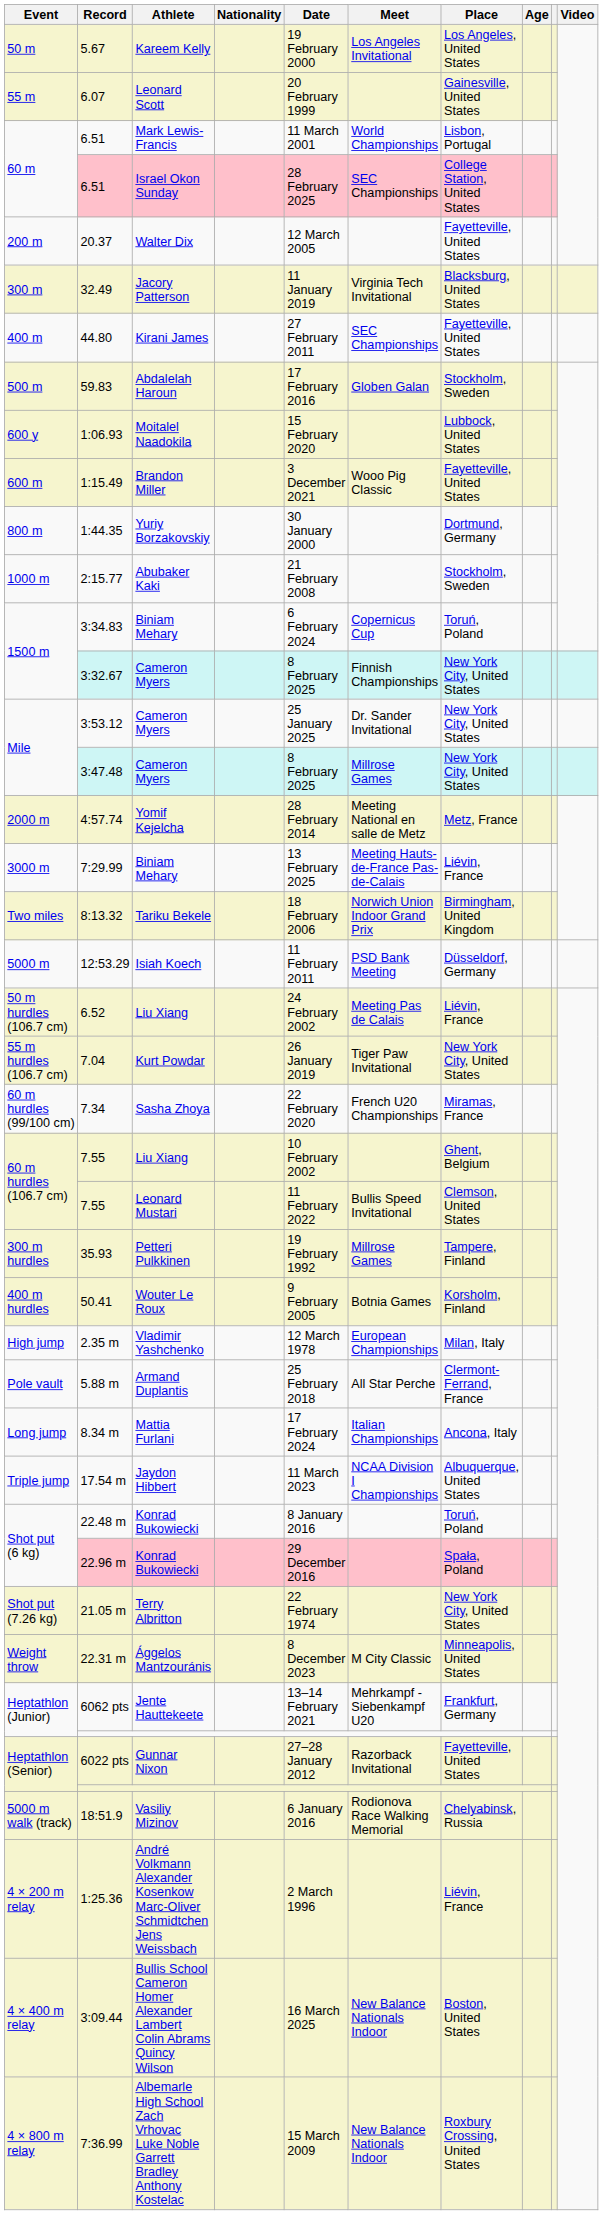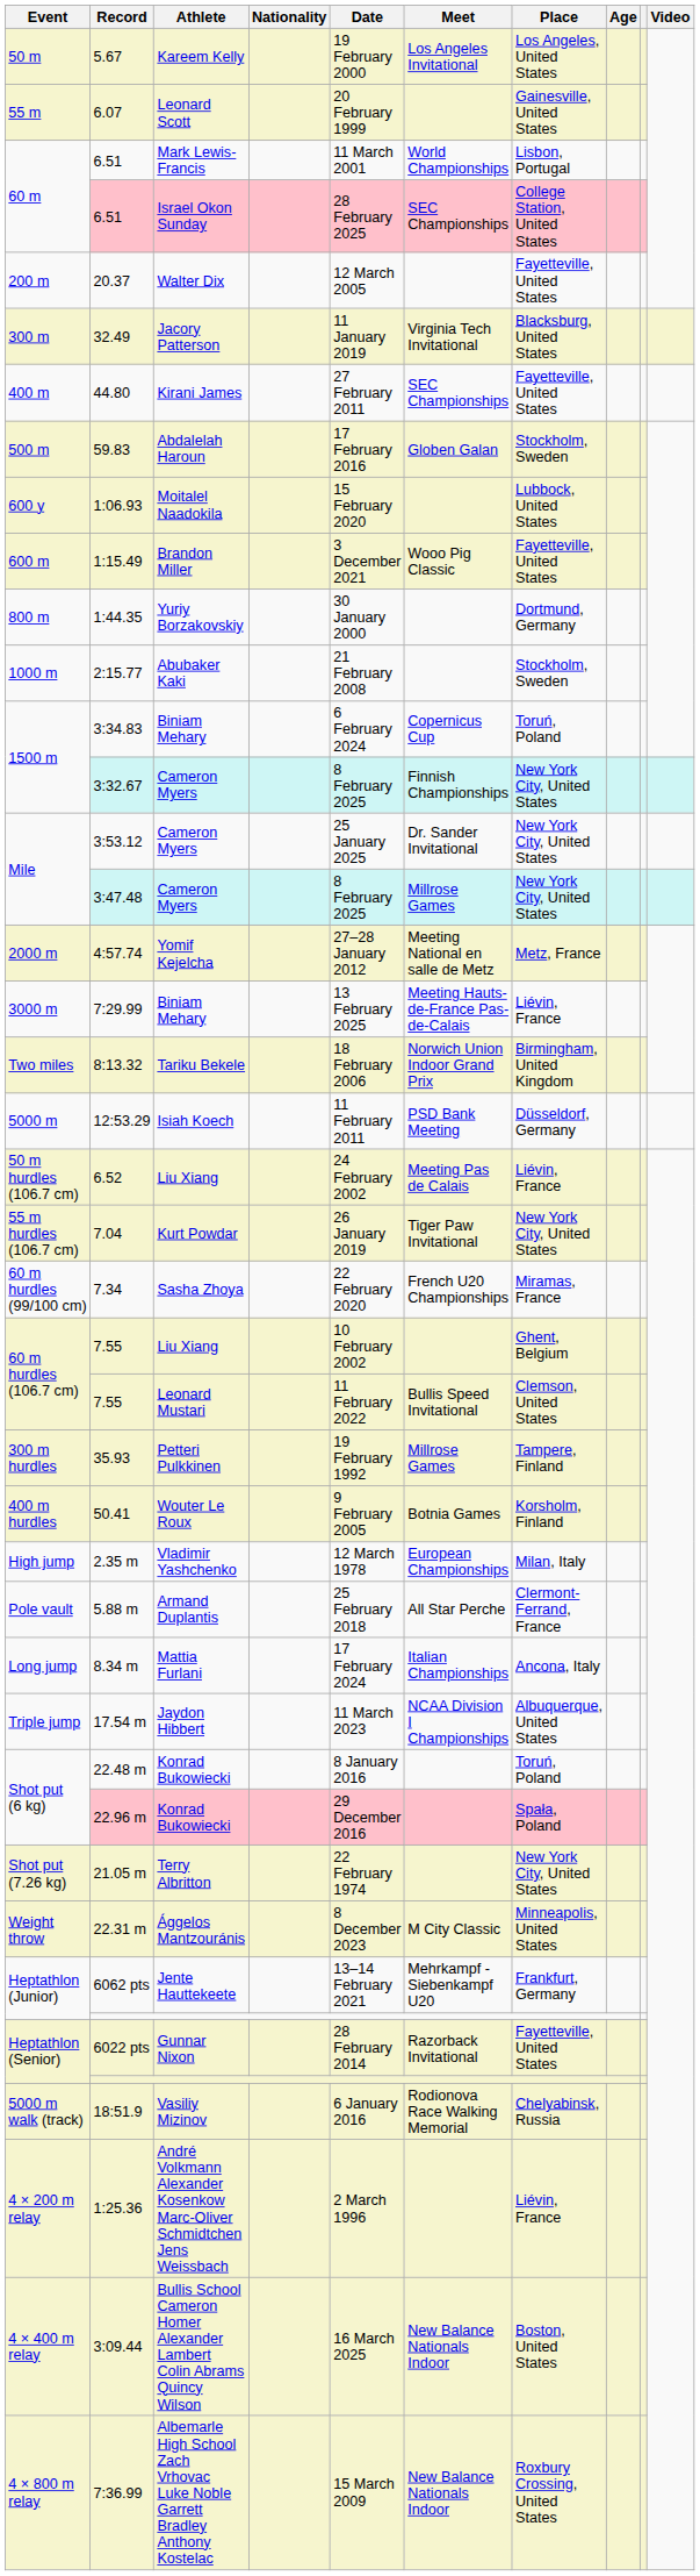4:57.74 | Date: 28 February 2014 -> 27–28 January 2012
6022 pts | Date: 27–28 January 2012 -> 28 February 2014
